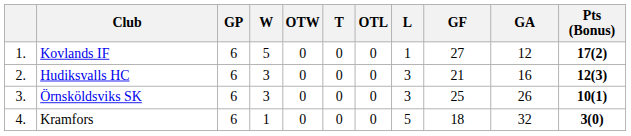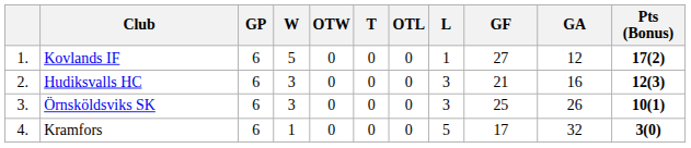Kramfors | GF: 18 -> 17
